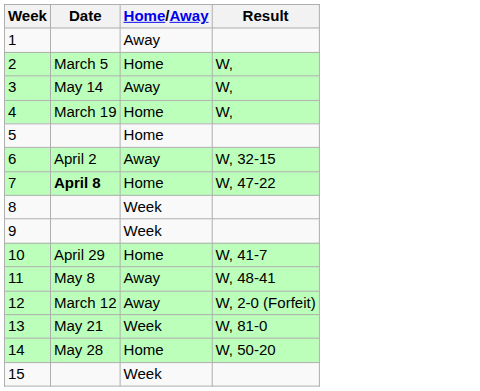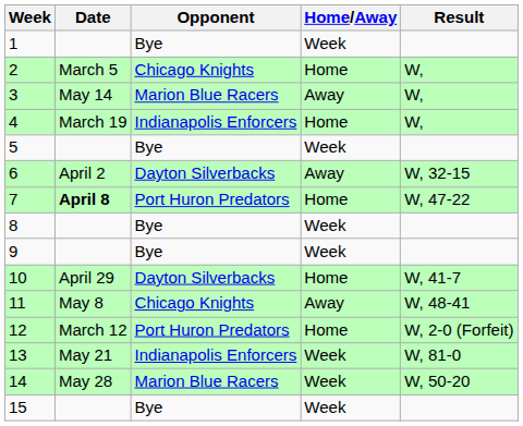+ column: Opponent | Bye | Chicago Knights | Marion Blue Racers | Indianapolis Enforcers | Bye | Dayton Silverbacks | Port Huron Predators | Bye | Bye | Dayton Silverbacks | Chicago Knights | Port Huron Predators | Indianapolis Enforcers | Marion Blue Racers | Bye
1 | Home/Away: Away -> Week
5 | Home/Away: Home -> Week
12 | Home/Away: Away -> Home
14 | Home/Away: Home -> Week
